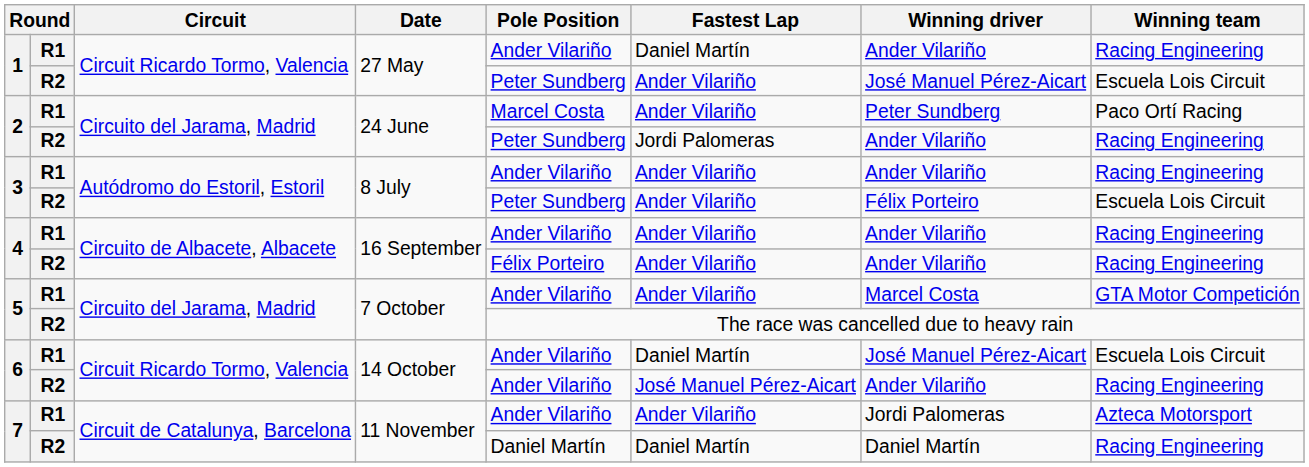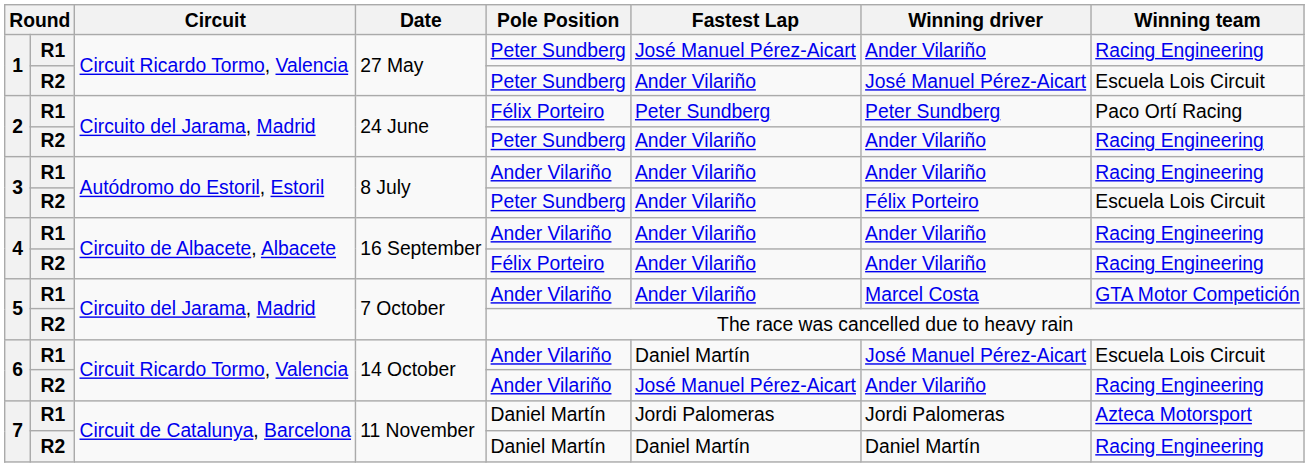1 / R1 | Pole Position: Ander Vilariño -> Peter Sundberg
1 / R1 | Fastest Lap: Daniel Martín -> José Manuel Pérez-Aicart
2 / R1 | Pole Position: Marcel Costa -> Félix Porteiro
2 / R1 | Fastest Lap: Ander Vilariño -> Peter Sundberg
2 / R2 | Fastest Lap: Jordi Palomeras -> Ander Vilariño
7 / R1 | Pole Position: Ander Vilariño -> Daniel Martín
7 / R1 | Fastest Lap: Ander Vilariño -> Jordi Palomeras
